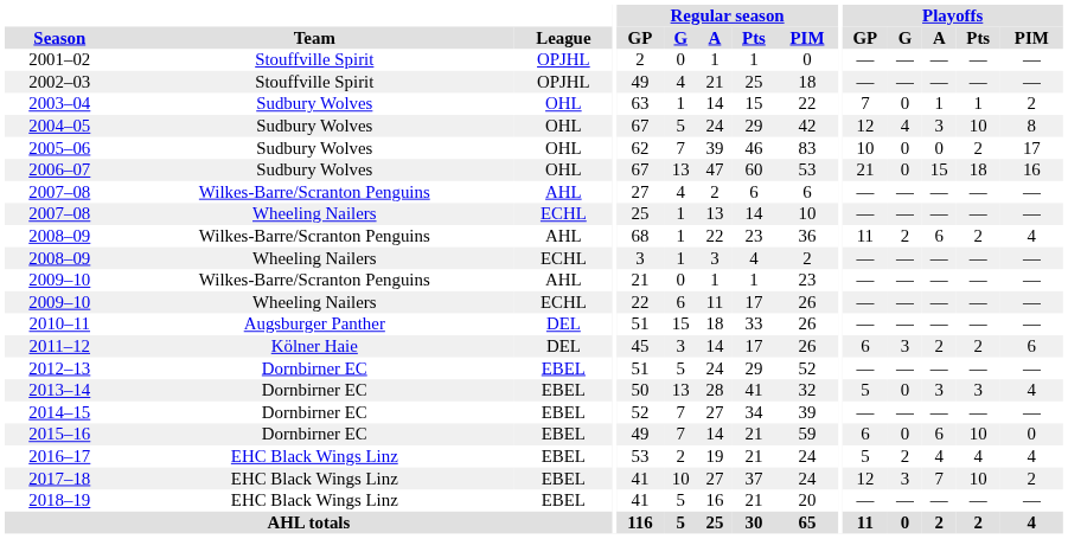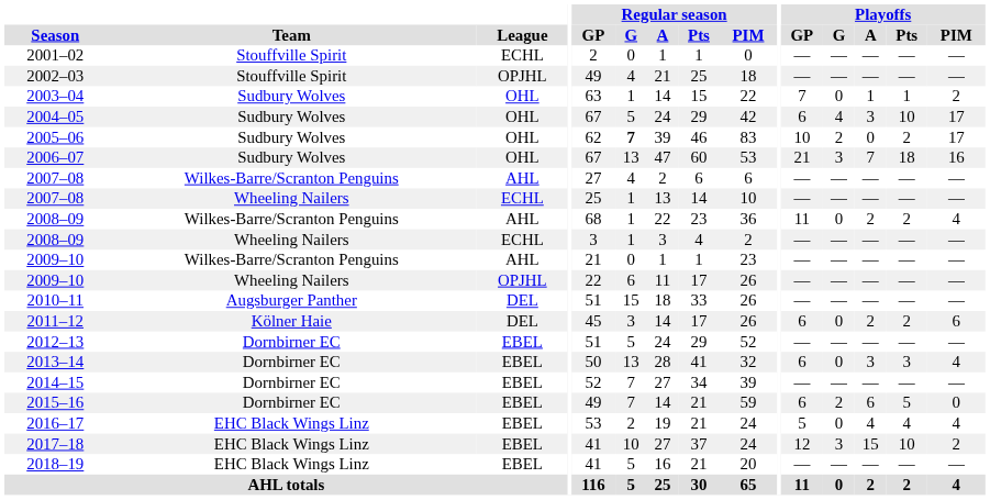2001–02 | League: OPJHL -> ECHL
2004–05 | Playoffs / GP: 12 -> 6
2004–05 | Playoffs / PIM: 8 -> 17
2005–06 | Regular season / G: normal -> bold
2005–06 | Playoffs / G: 0 -> 2
2006–07 | Playoffs / G: 0 -> 3
2006–07 | Playoffs / A: 15 -> 7
2008–09 / Wilkes-Barre/Scranton Penguins | Playoffs / G: 2 -> 0
2008–09 / Wilkes-Barre/Scranton Penguins | Playoffs / A: 6 -> 2
2009–10 / Wheeling Nailers | League: ECHL -> OPJHL
2011–12 | Playoffs / G: 3 -> 0
2013–14 | Playoffs / GP: 5 -> 6
2015–16 | Playoffs / G: 0 -> 2
2015–16 | Playoffs / Pts: 10 -> 5
2016–17 | Playoffs / G: 2 -> 0
2017–18 | Playoffs / A: 7 -> 15
